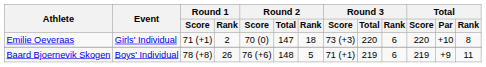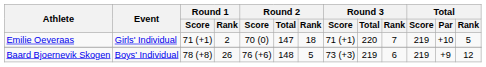Emilie Oeveraas | Round 3 / Score: 73 (+3) -> 71 (+1)
Emilie Oeveraas | Round 3 / Rank: 6 -> 7
Emilie Oeveraas | Total / Score: 220 -> 219
Emilie Oeveraas | Total / Rank: 8 -> 5
Baard Bjoernevik Skogen | Round 3 / Score: 71 (+1) -> 73 (+3)
Baard Bjoernevik Skogen | Total / Rank: 11 -> 12
